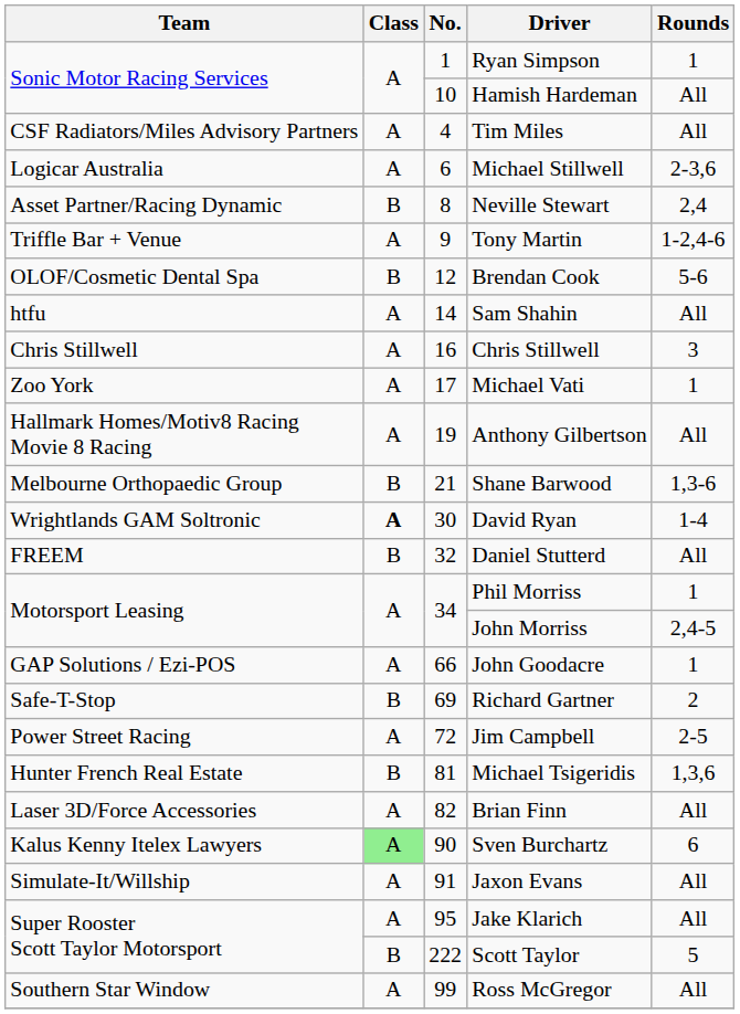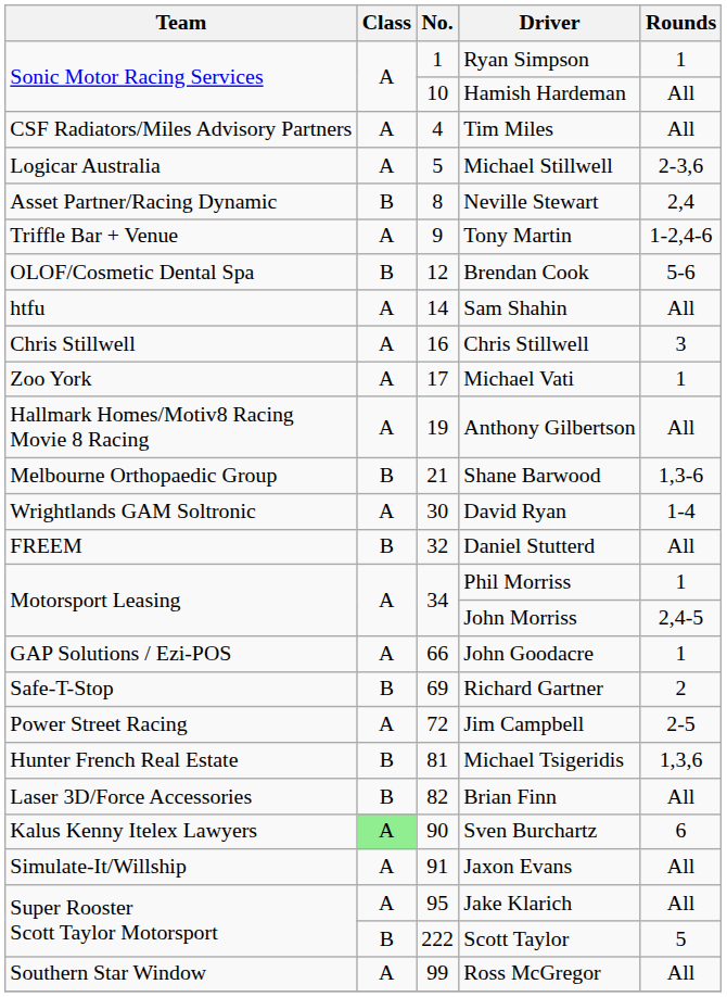Michael Stillwell | No.: 6 -> 5
David Ryan | Class: bold -> normal
Brian Finn | Class: A -> B
